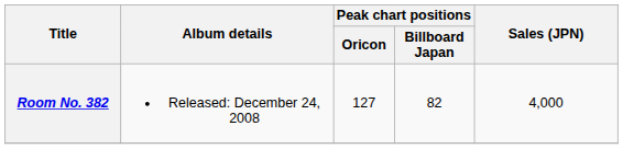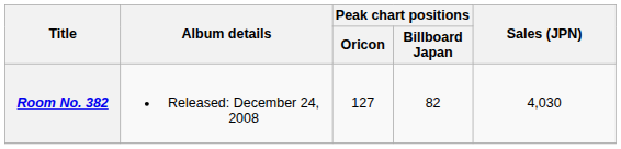Room No. 382 | Sales (JPN): 4,000 -> 4,030
